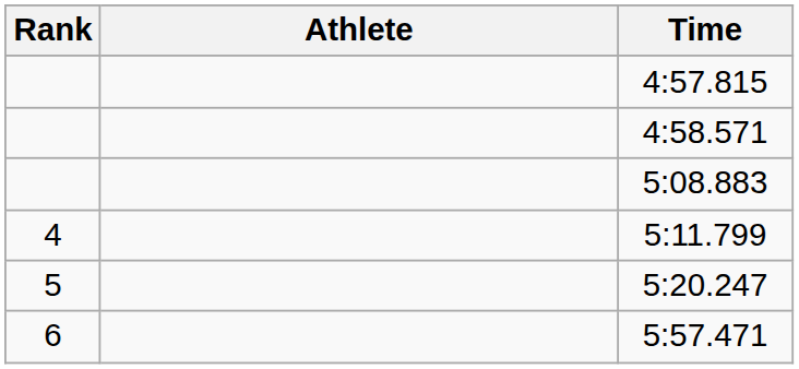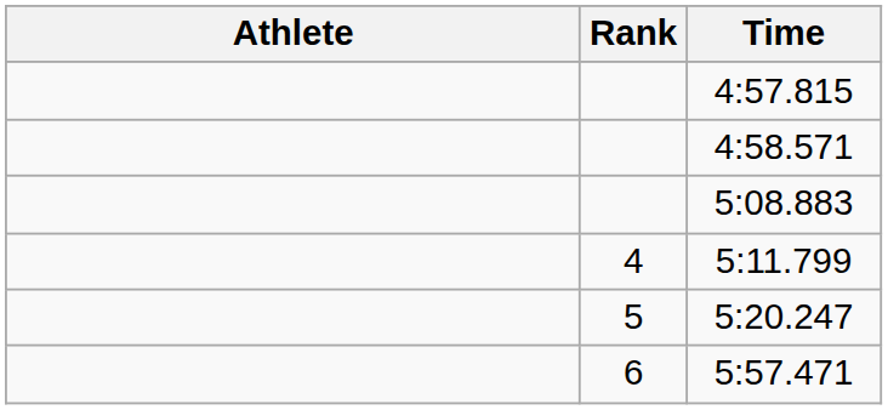columns swapped: Rank <-> Athlete
